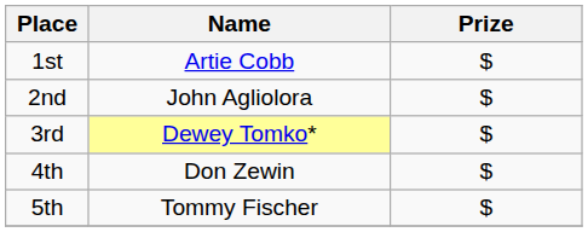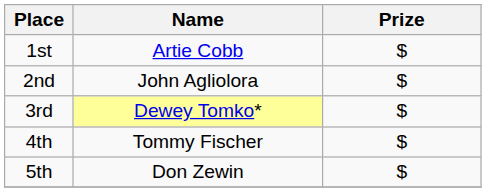4th | Name: Don Zewin -> Tommy Fischer
5th | Name: Tommy Fischer -> Don Zewin
